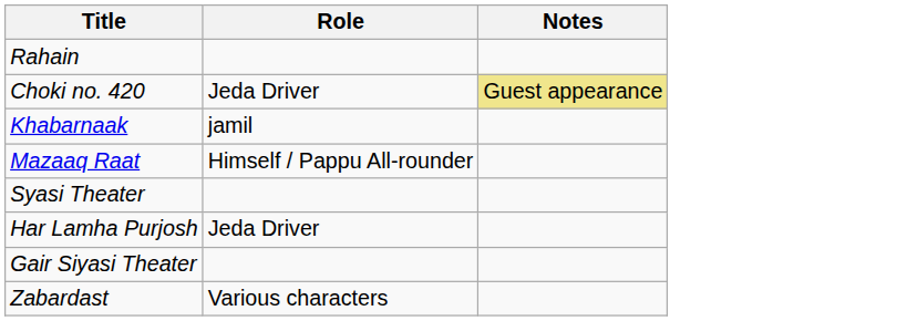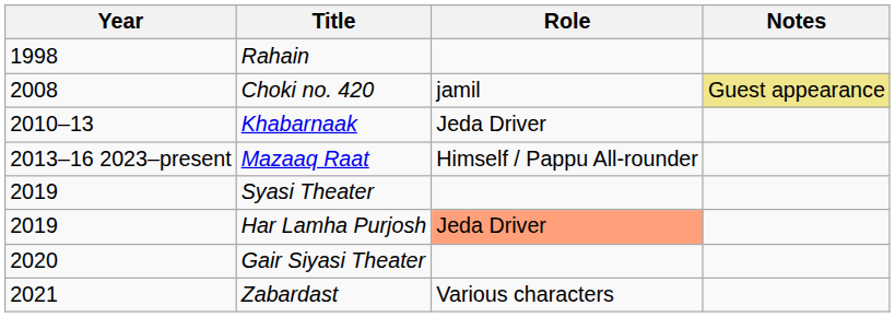+ column: Year | 1998 | 2008 | 2010–13 | 2013–16 2023–present | 2019 | 2019 | 2020 | 2021
Choki no. 420 | Role: Jeda Driver -> jamil
Khabarnaak | Role: jamil -> Jeda Driver
Har Lamha Purjosh | Role: no background -> lightsalmon background
